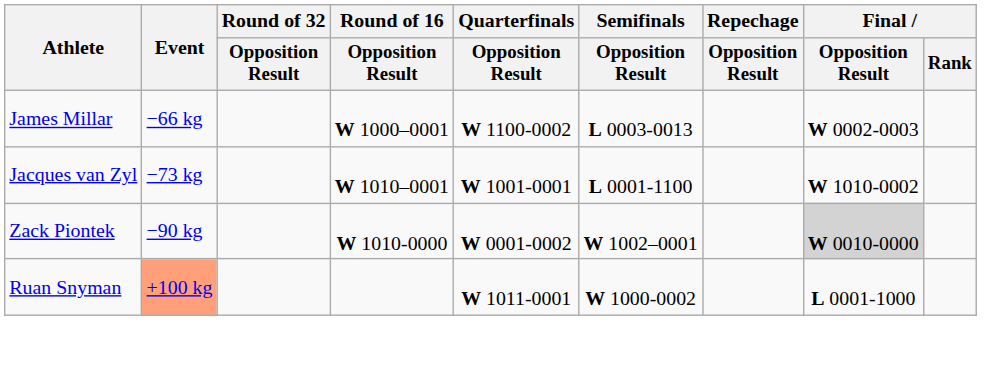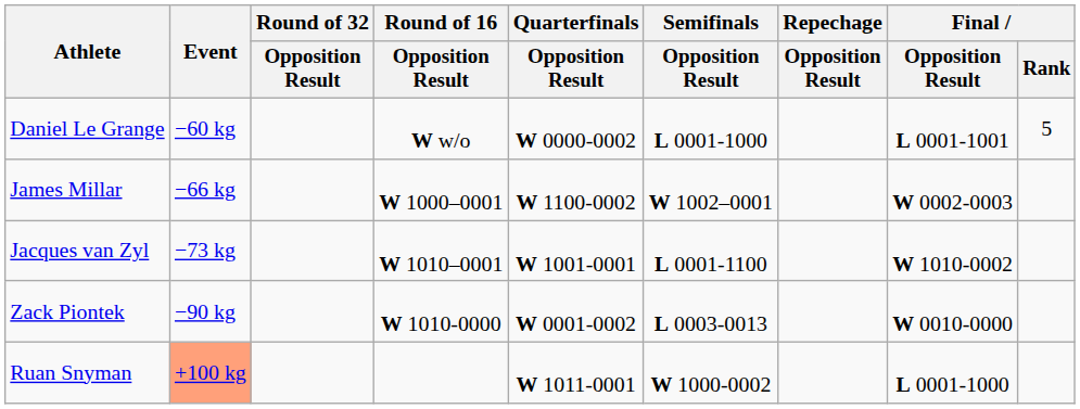+ row: Daniel Le Grange | −60 kg | W w/o | W 0000-0002 | L 0001-1000 | L 0001-1001 | 5
James Millar | Semifinals / Opposition Result: L 0003-0013 -> W 1002–0001
Zack Piontek | Semifinals / Opposition Result: W 1002–0001 -> L 0003-0013
Zack Piontek | Final / Opposition Result: lightgrey background -> no background
